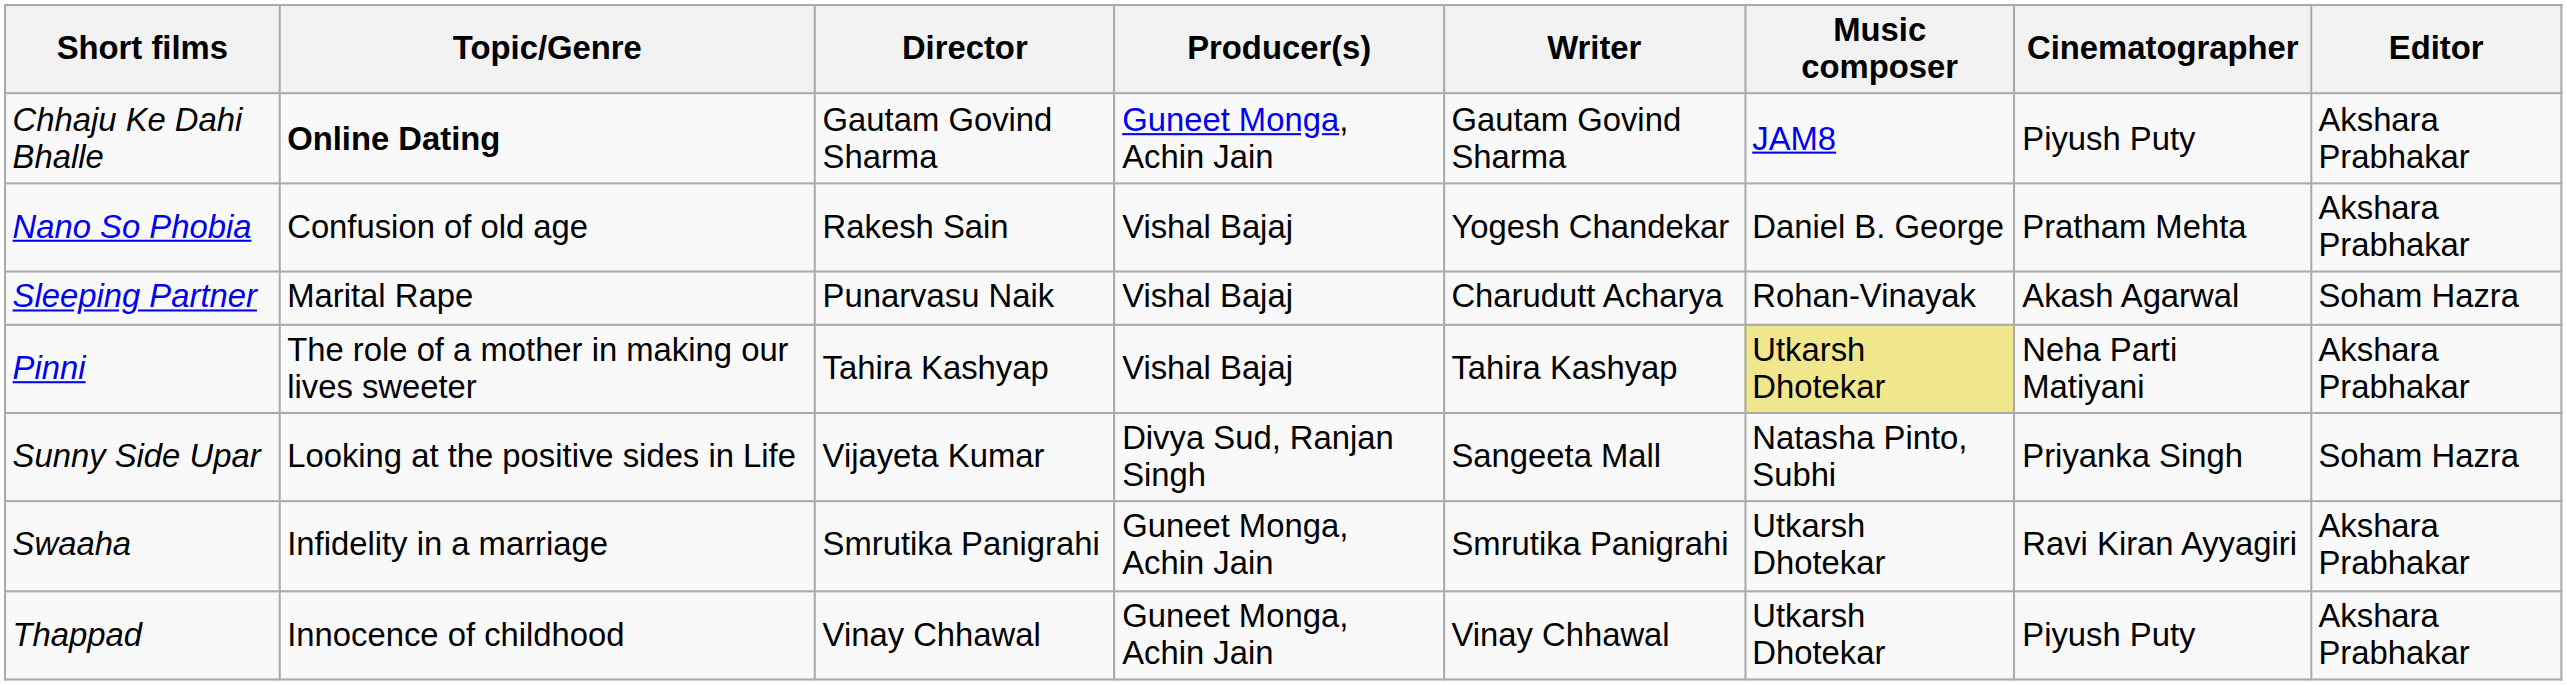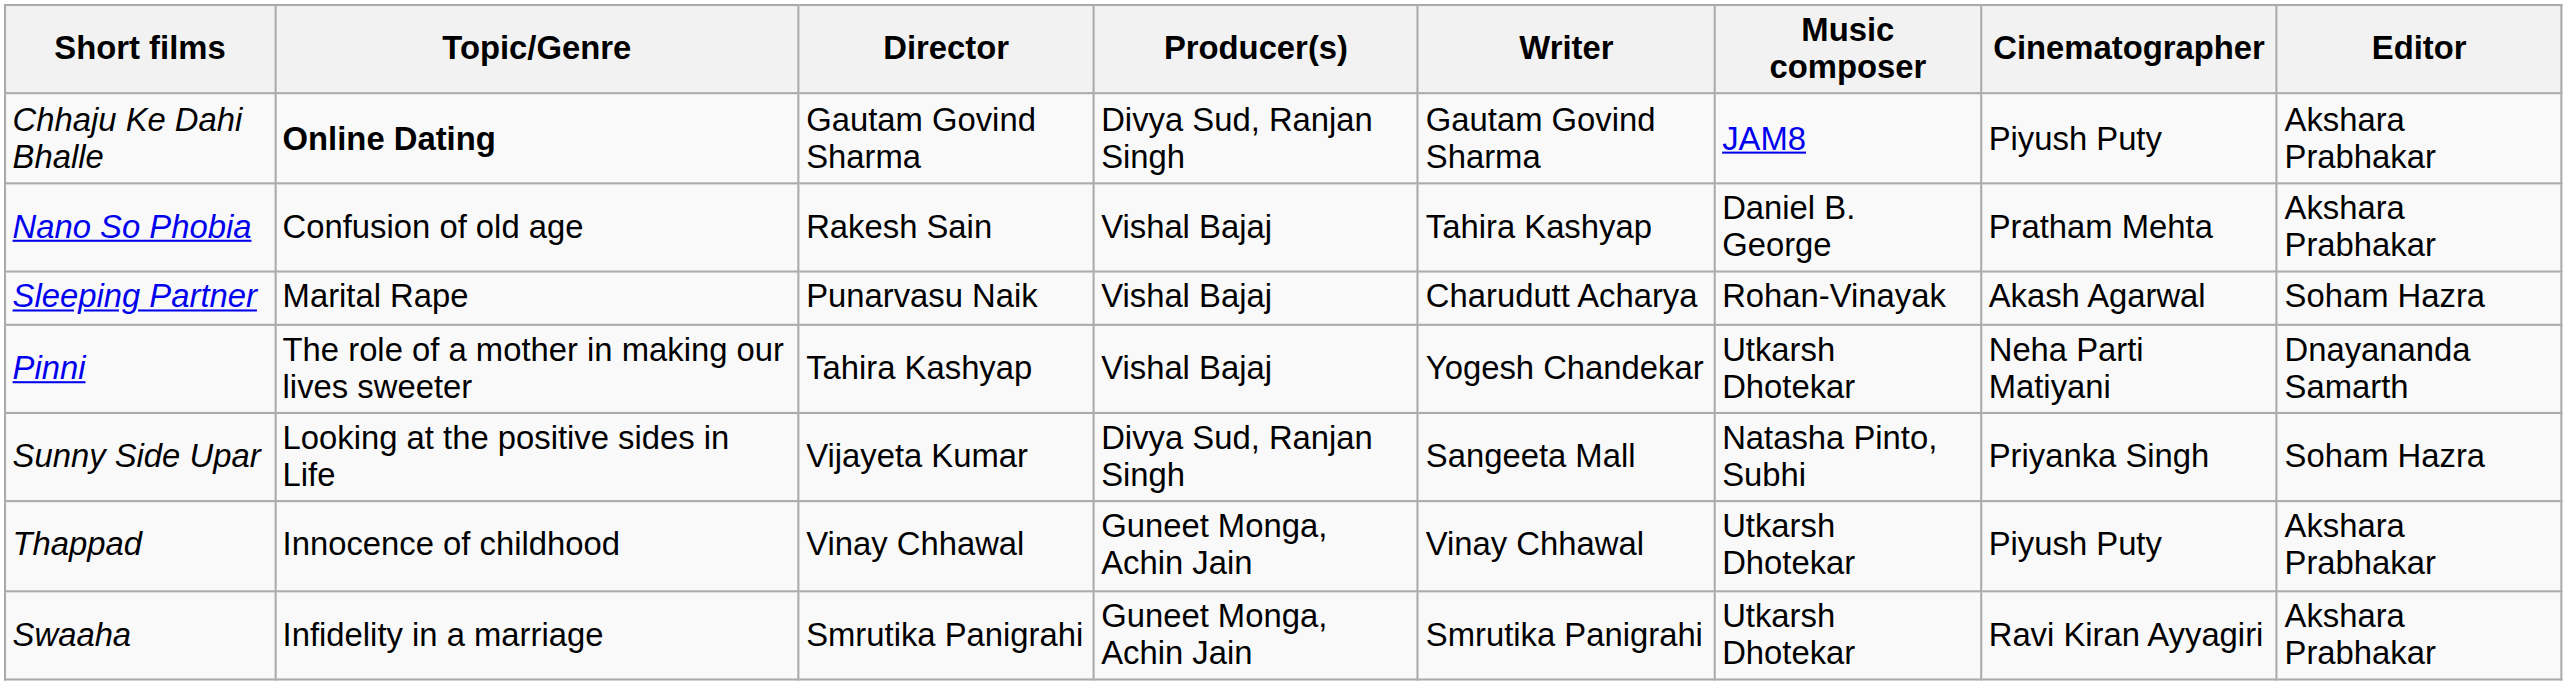Chhaju Ke Dahi Bhalle | Producer(s): Guneet Monga, Achin Jain -> Divya Sud, Ranjan Singh
Nano So Phobia | Writer: Yogesh Chandekar -> Tahira Kashyap
Pinni | Writer: Tahira Kashyap -> Yogesh Chandekar
Pinni | Music composer: khaki background -> no background
Pinni | Editor: Akshara Prabhakar -> Dnayananda Samarth
rows swapped: Swaaha <-> Thappad
